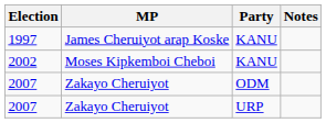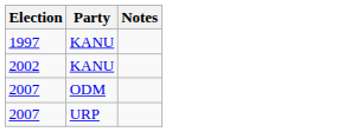- column: MP | James Cheruiyot arap Koske | Moses Kipkemboi Cheboi | Zakayo Cheruiyot | Zakayo Cheruiyot
